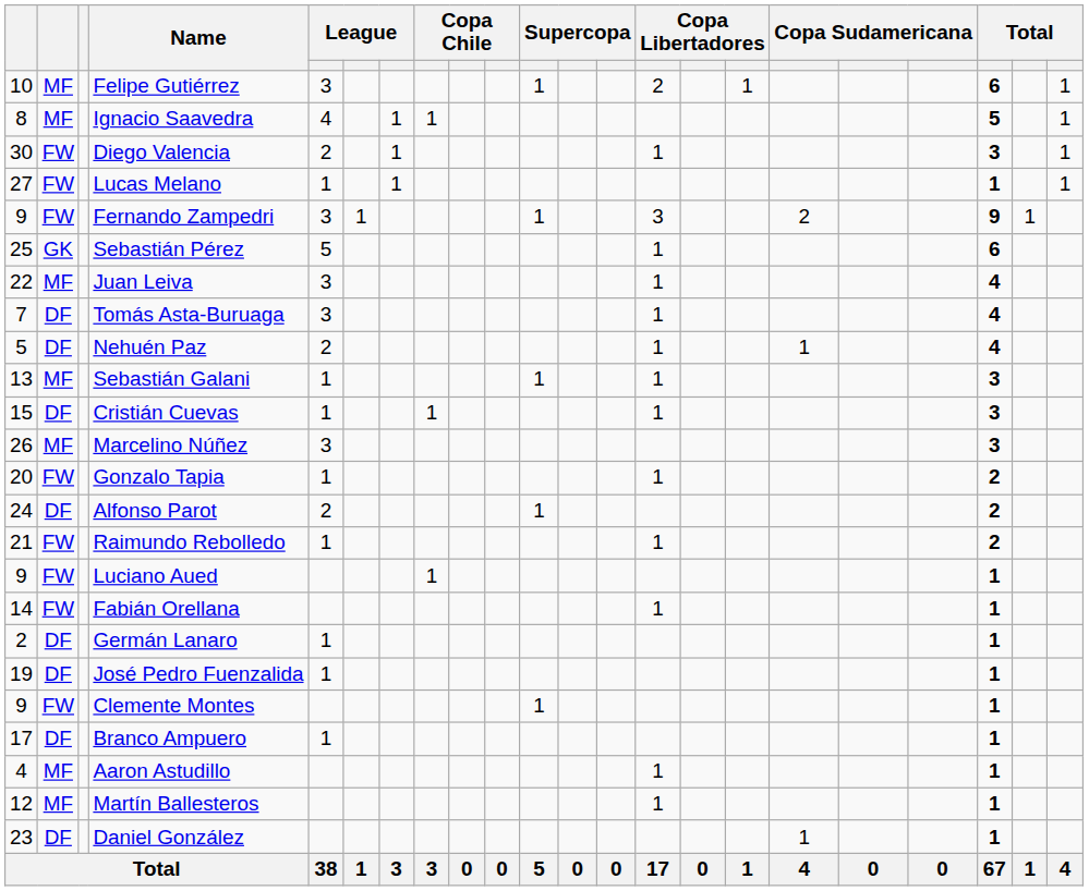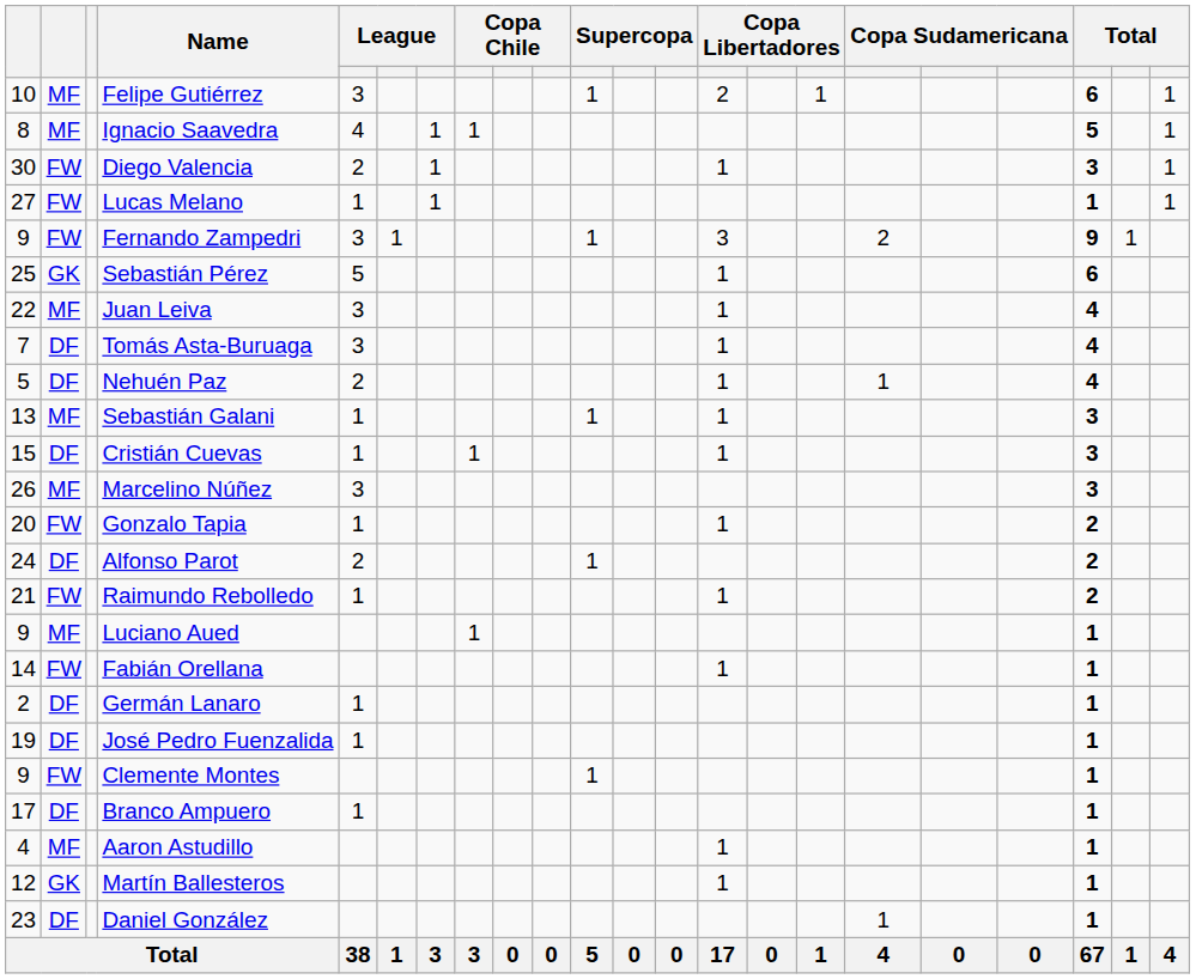Luciano Aued | column 2: FW -> MF
Martín Ballesteros | column 2: MF -> GK
